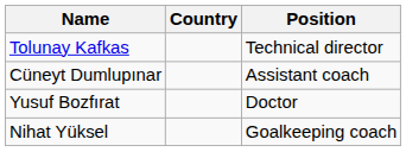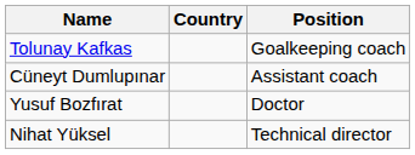Tolunay Kafkas | Position: Technical director -> Goalkeeping coach
Nihat Yüksel | Position: Goalkeeping coach -> Technical director
